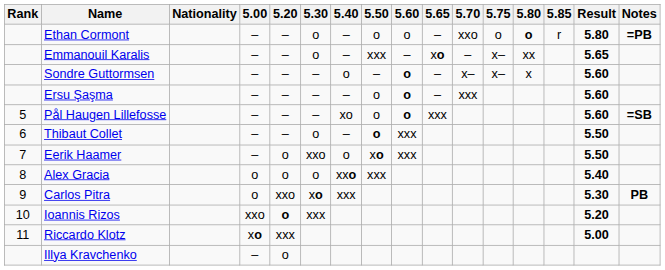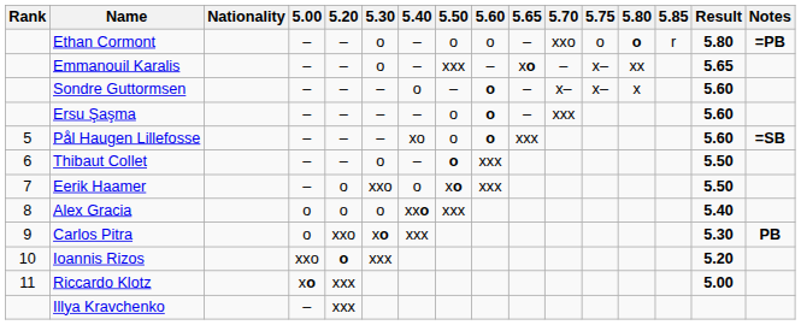Illya Kravchenko | 5.20: o -> xxx
